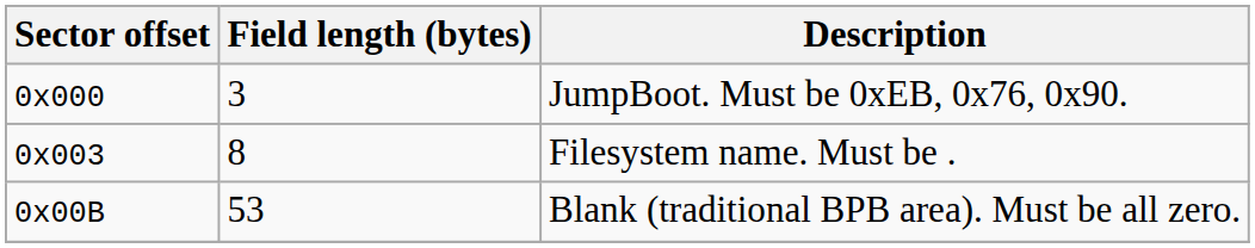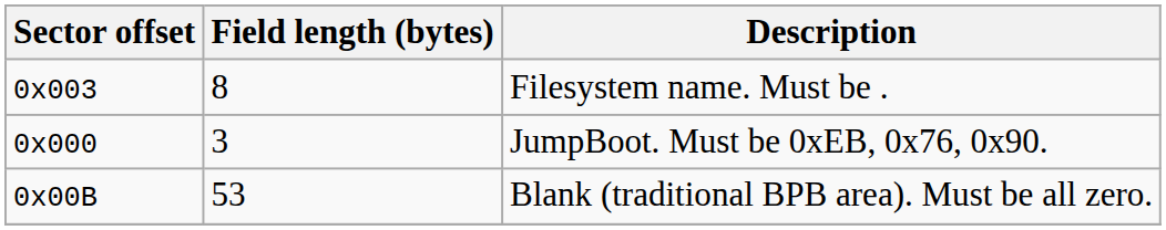rows swapped: JumpBoot. Must be 0xEB, 0x76, 0x90. <-> Filesystem name. Must be .
